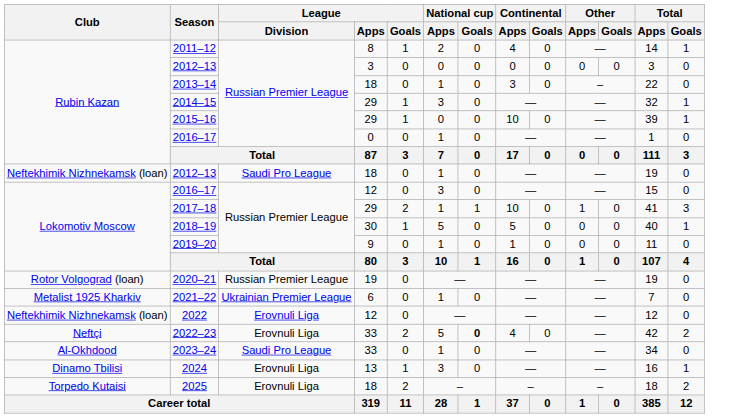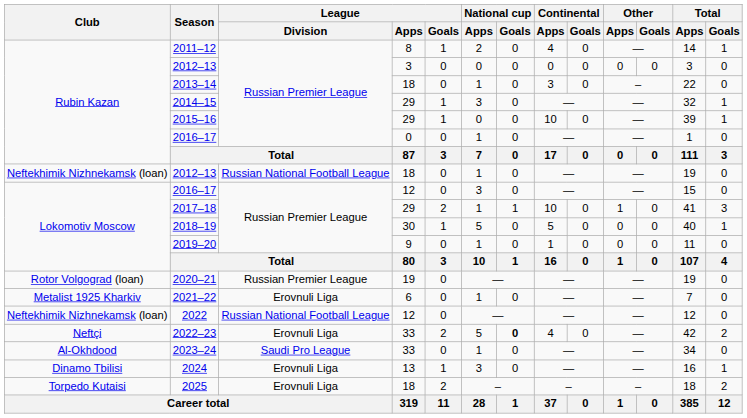2012–13 / 18 | League / Division: Saudi Pro League -> Russian National Football League
2021–22 | League / Division: Ukrainian Premier League -> Erovnuli Liga
2022 | League / Division: Erovnuli Liga -> Russian National Football League
